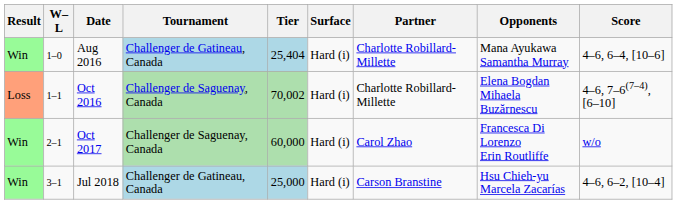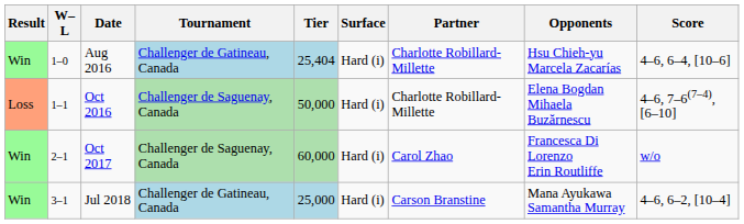Aug 2016 | Opponents: Mana Ayukawa Samantha Murray -> Hsu Chieh-yu Marcela Zacarías
Oct 2016 | Tier: 70,002 -> 50,000
Jul 2018 | Opponents: Hsu Chieh-yu Marcela Zacarías -> Mana Ayukawa Samantha Murray
